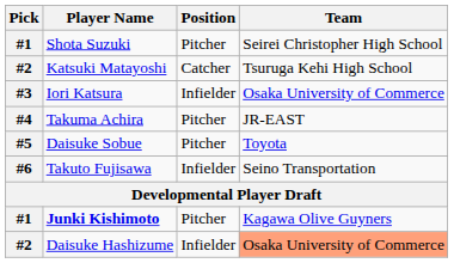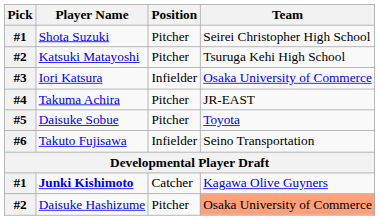Katsuki Matayoshi | Position: Catcher -> Pitcher
Junki Kishimoto | Position: Pitcher -> Catcher
Daisuke Hashizume | Position: Infielder -> Pitcher
